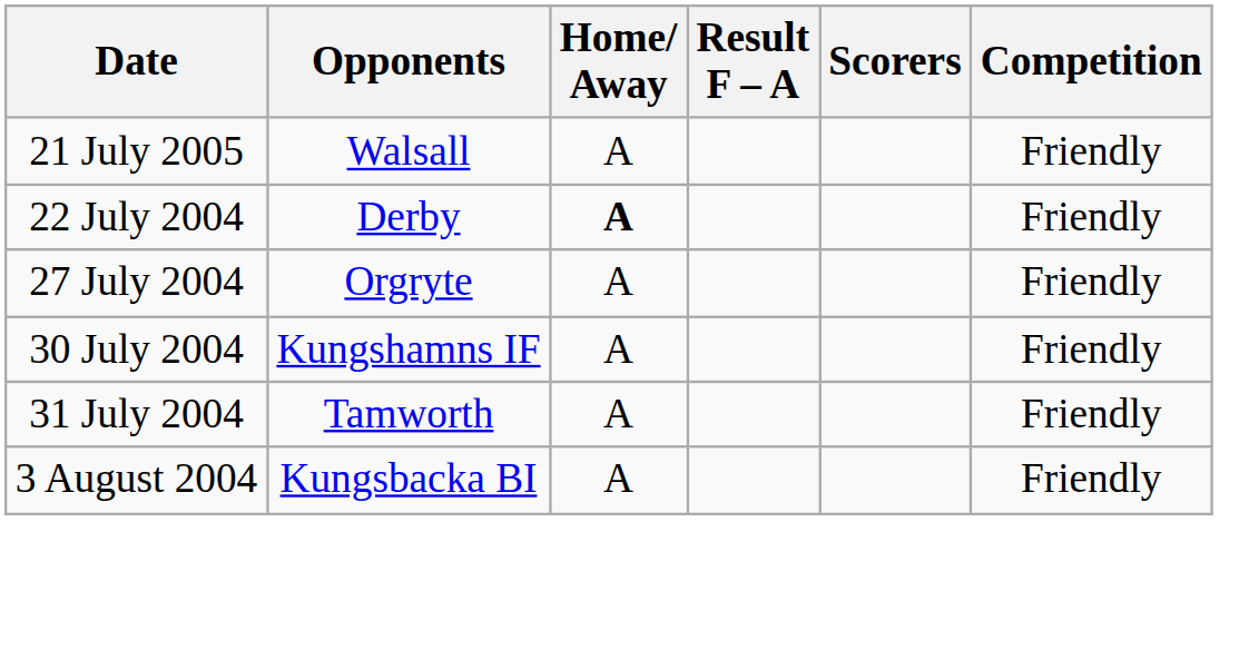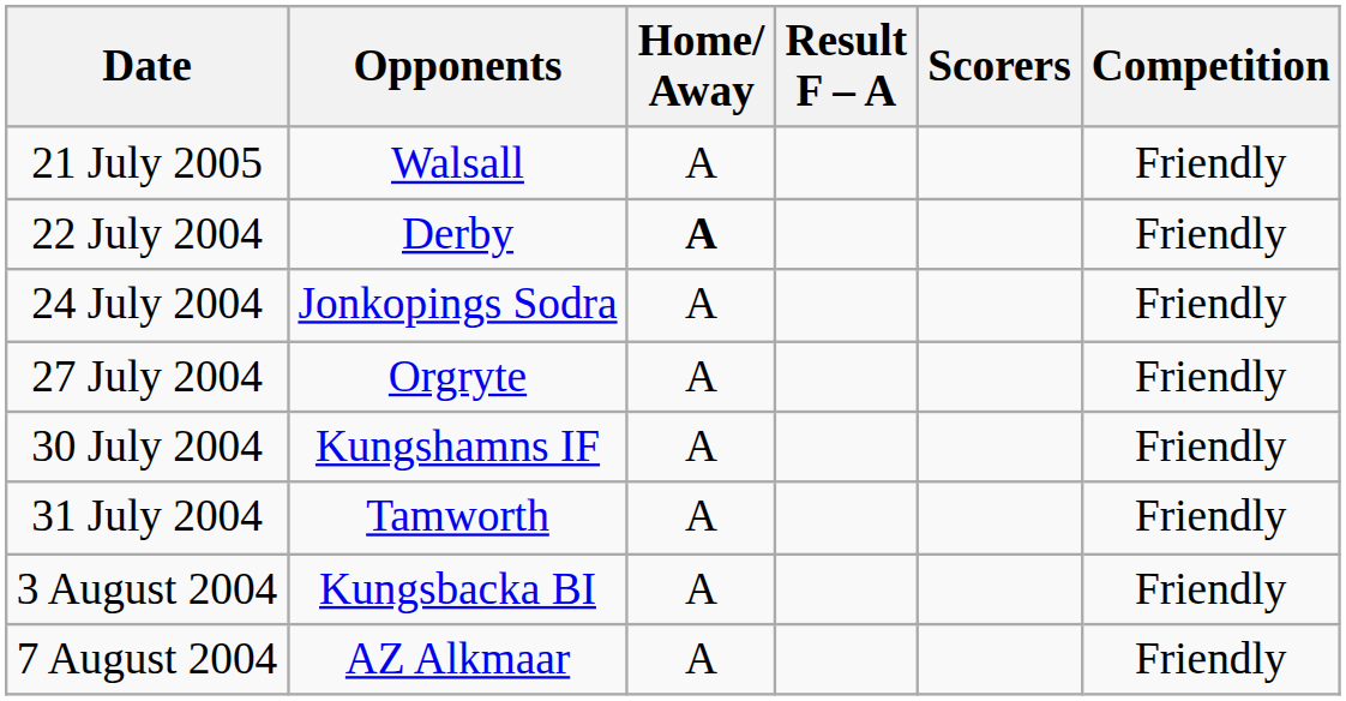+ row: 24 July 2004 | Jonkopings Sodra | A | Friendly
+ row: 7 August 2004 | AZ Alkmaar | A | Friendly
